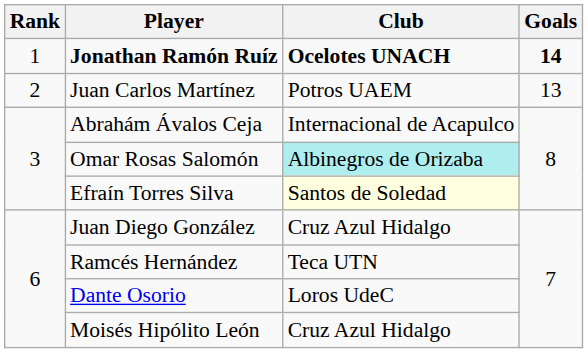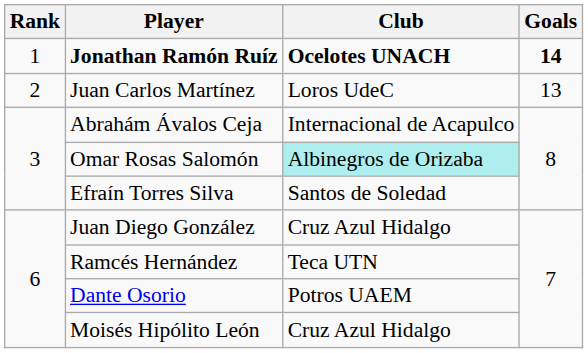Juan Carlos Martínez | Club: Potros UAEM -> Loros UdeC
Efraín Torres Silva | Club: lightyellow background -> no background
Dante Osorio | Club: Loros UdeC -> Potros UAEM
